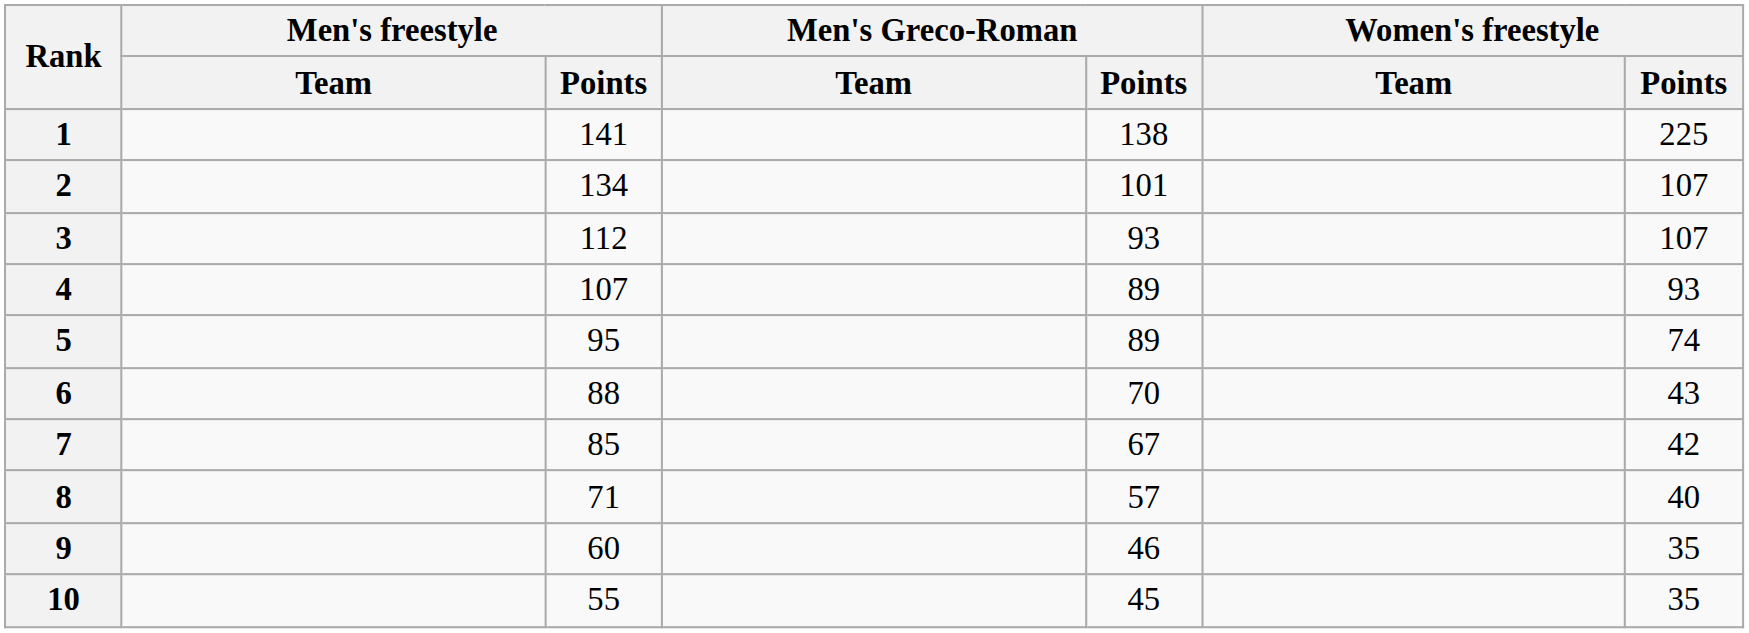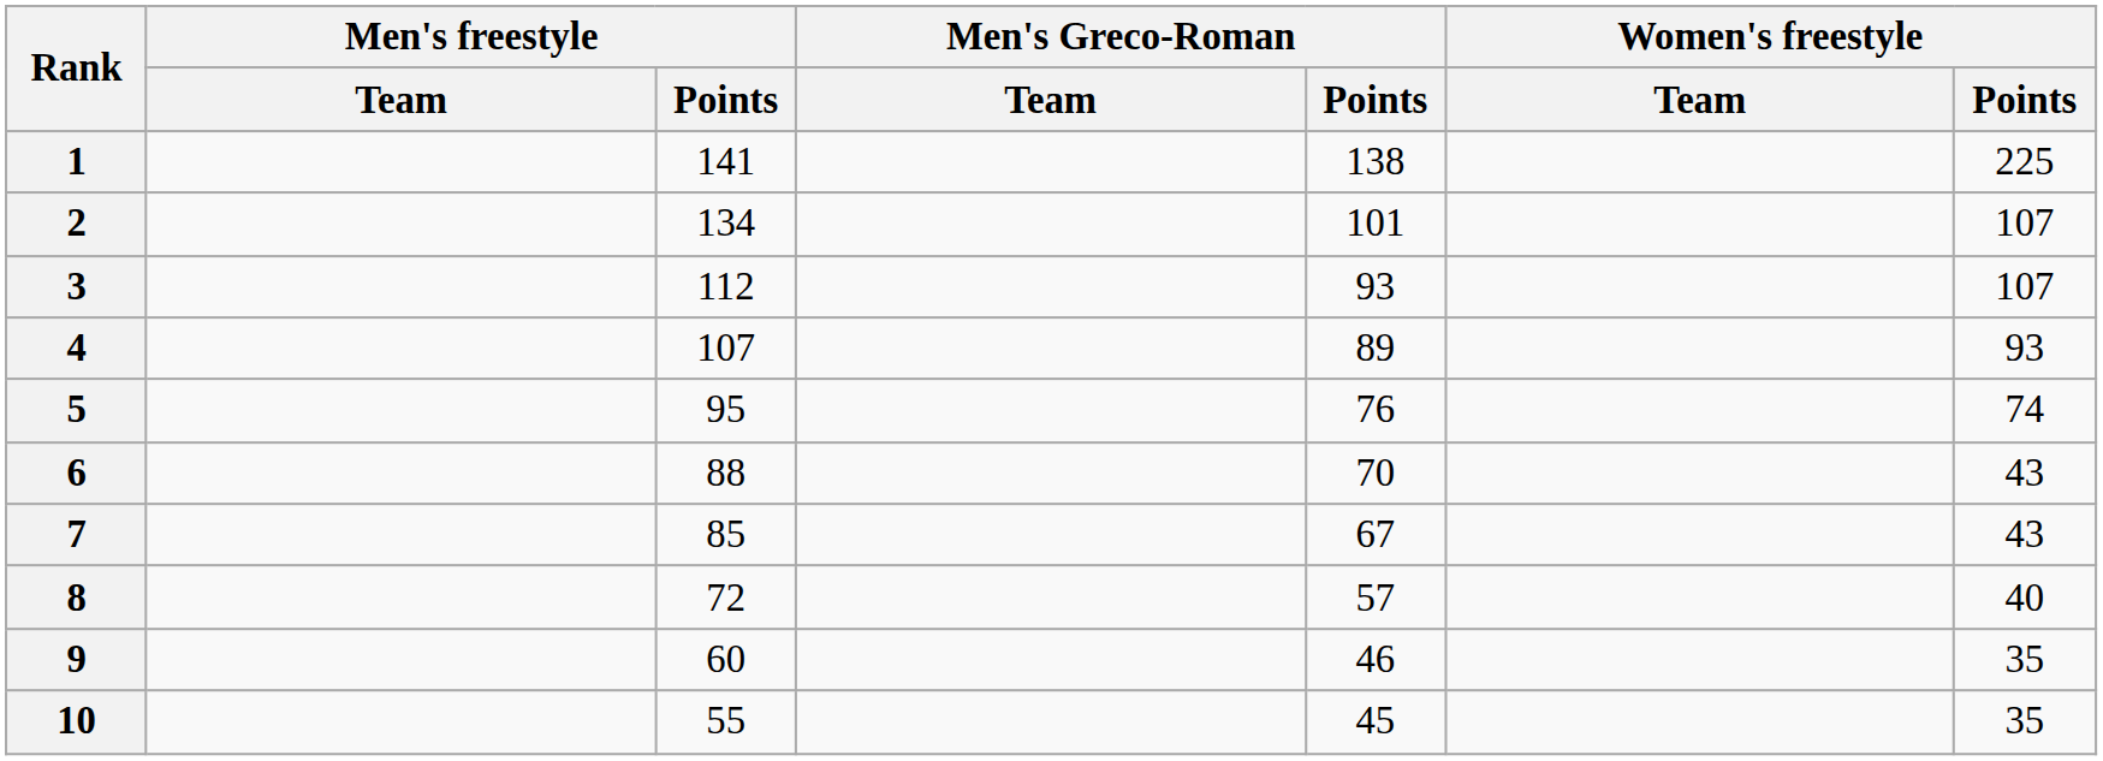5 | Men's Greco-Roman / Points: 89 -> 76
7 | Women's freestyle / Points: 42 -> 43
8 | Men's freestyle / Points: 71 -> 72
